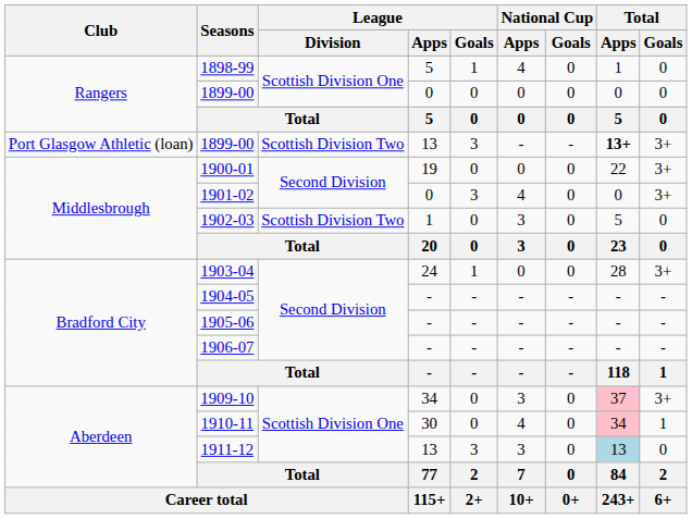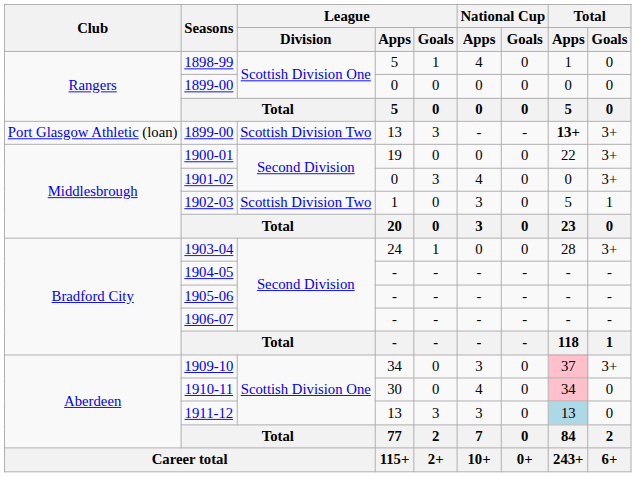1902-03 | Total / Goals: 0 -> 1
1910-11 | Total / Goals: 1 -> 0
